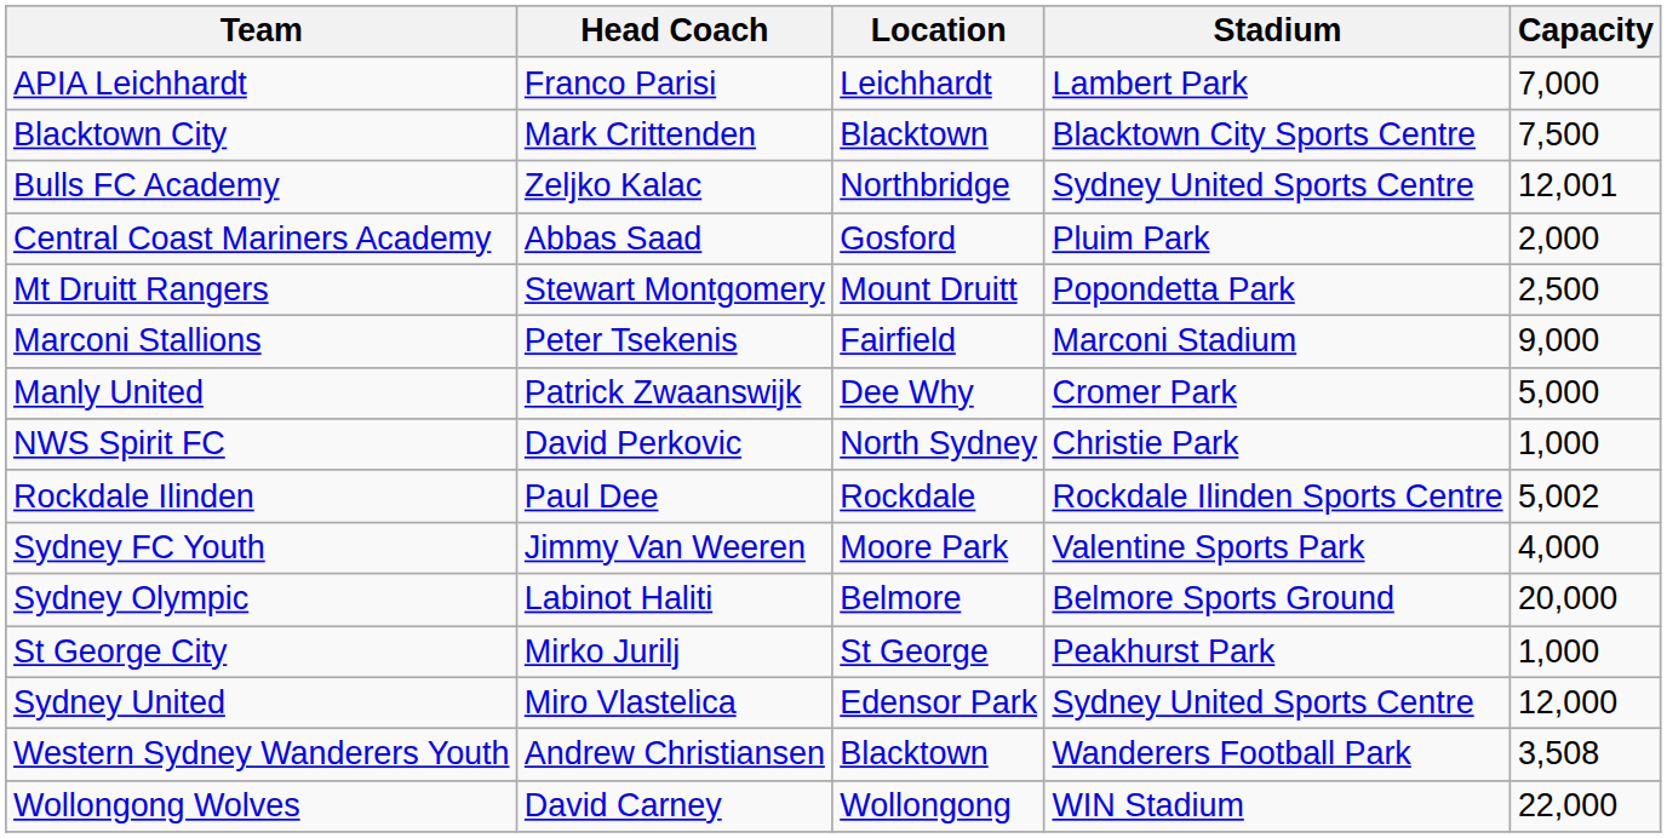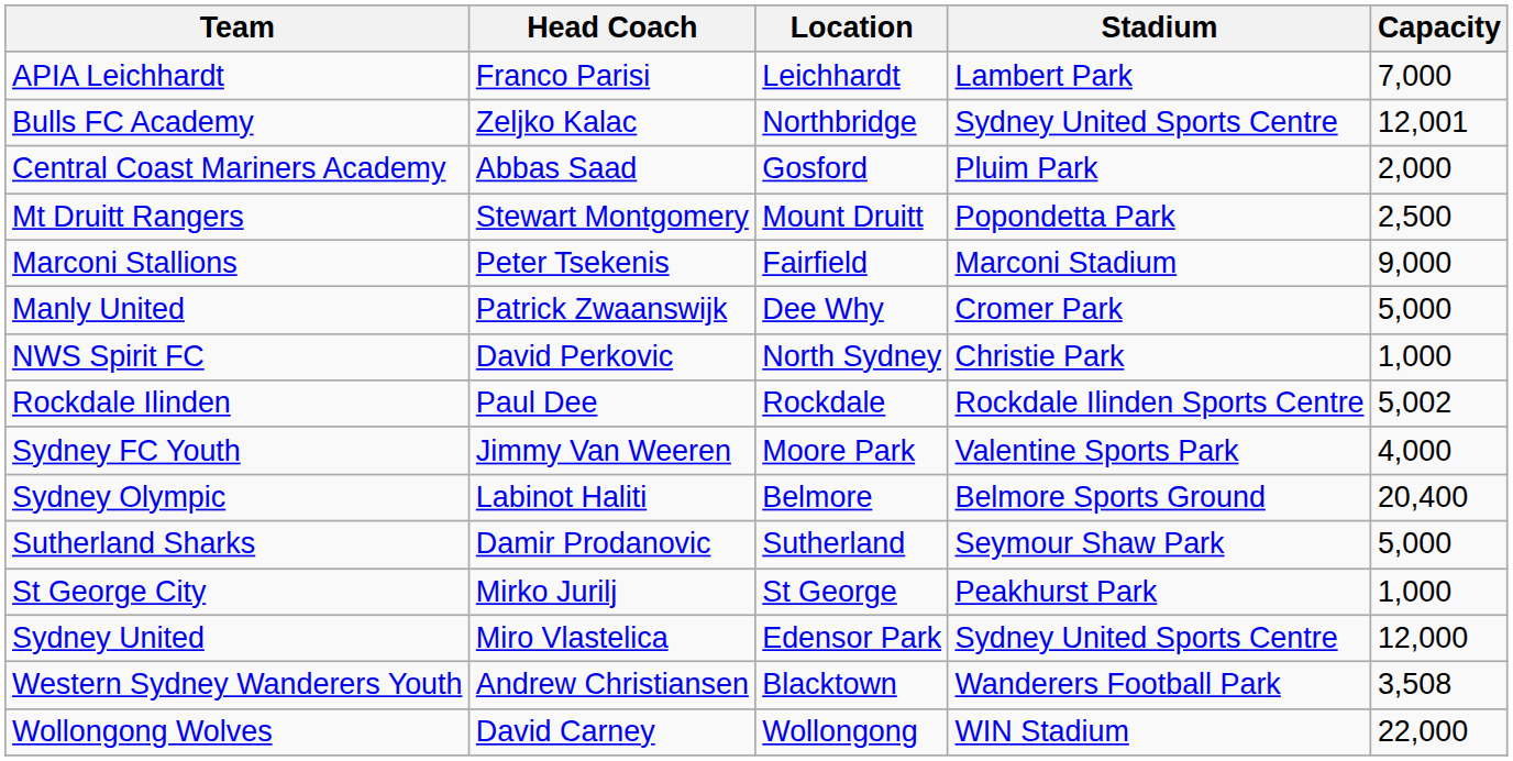- row: Blacktown City | Mark Crittenden | Blacktown | Blacktown City Sports Centre | 7,500
Sydney Olympic | Capacity: 20,000 -> 20,400
+ row: Sutherland Sharks | Damir Prodanovic | Sutherland | Seymour Shaw Park | 5,000
